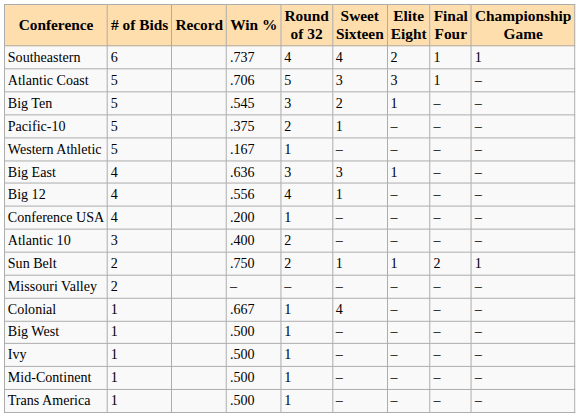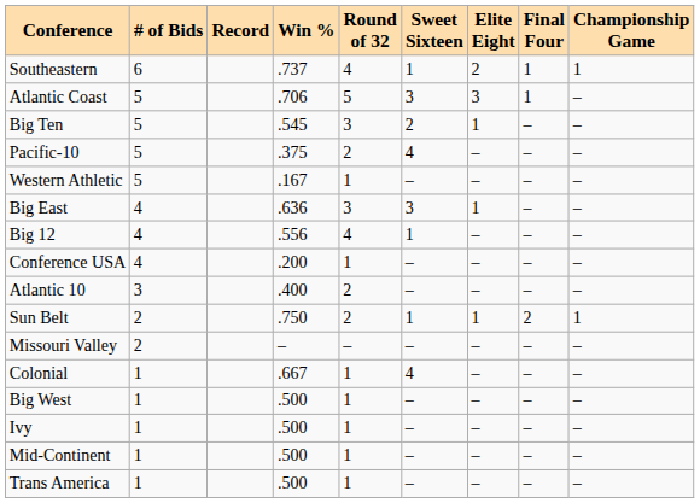Southeastern | Sweet Sixteen: 4 -> 1
Pacific-10 | Sweet Sixteen: 1 -> 4
